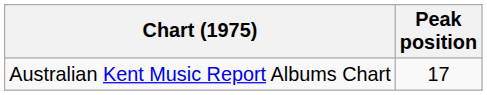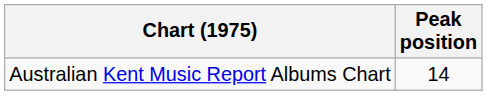Australian Kent Music Report Albums Chart | Peak position: 17 -> 14
